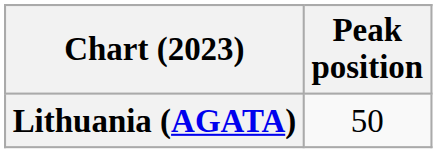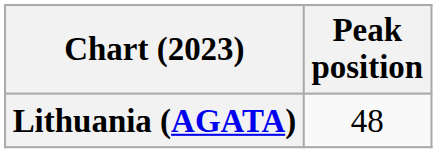Lithuania (AGATA) | Peak position: 50 -> 48
